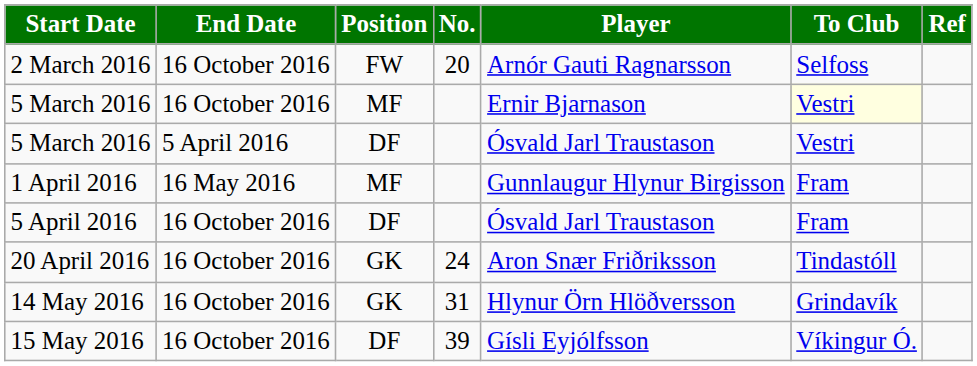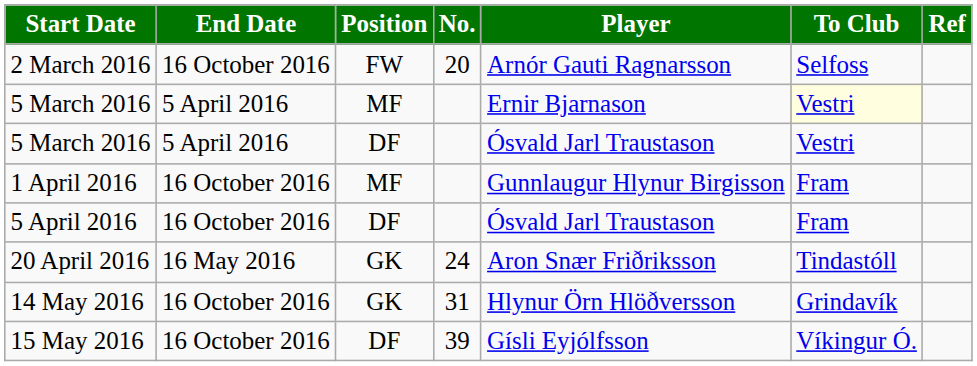5 March 2016 / MF | End Date: 16 October 2016 -> 5 April 2016
1 April 2016 | End Date: 16 May 2016 -> 16 October 2016
20 April 2016 | End Date: 16 October 2016 -> 16 May 2016
